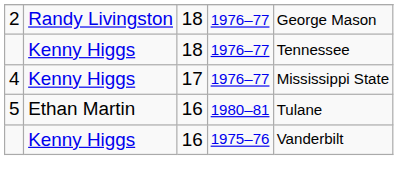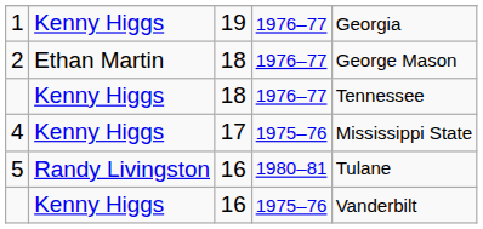+ row: 1 | Kenny Higgs | 19 | 1976–77 | Georgia
2 | column 2: Randy Livingston -> Ethan Martin
4 | column 4: 1976–77 -> 1975–76
5 | column 2: Ethan Martin -> Randy Livingston
